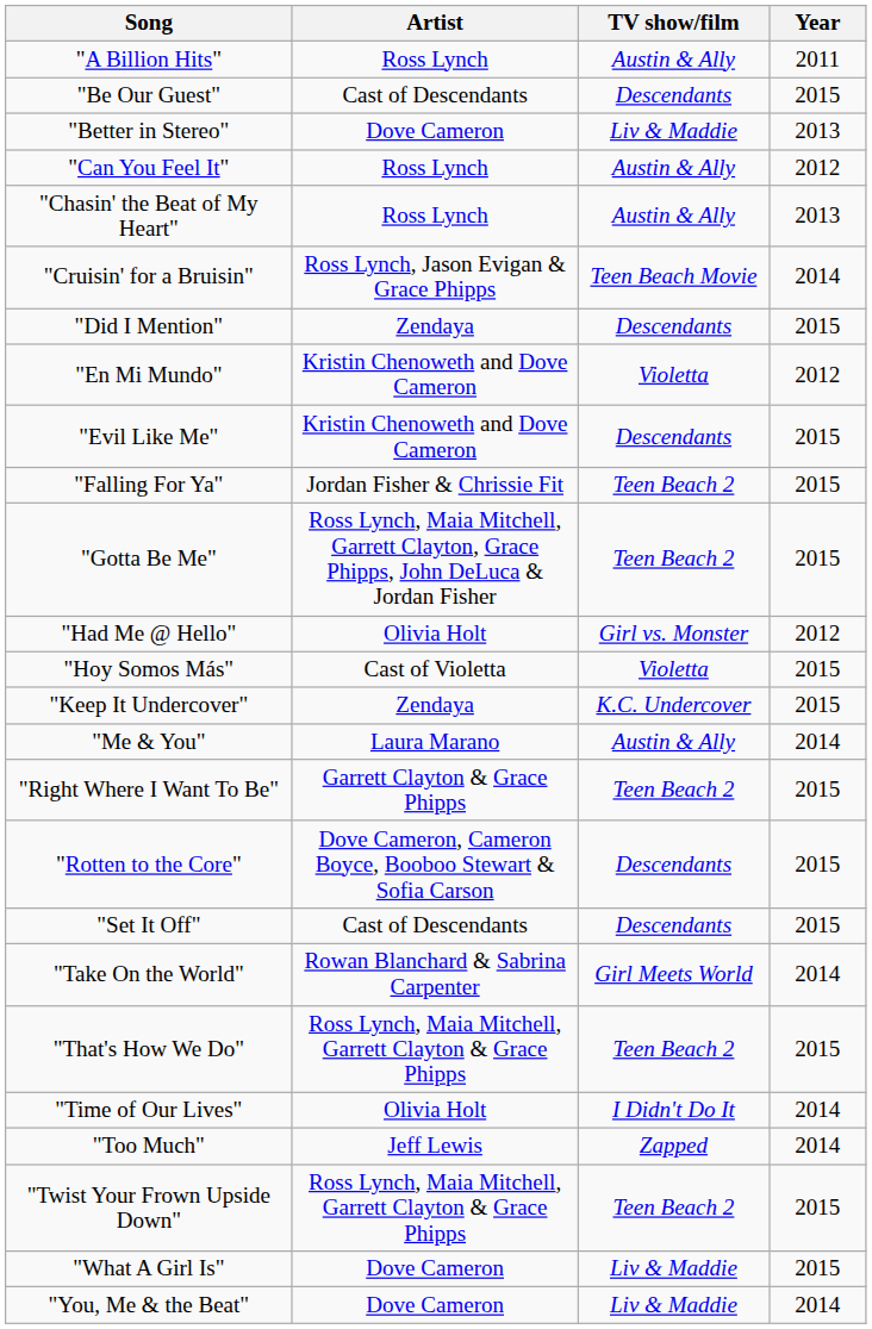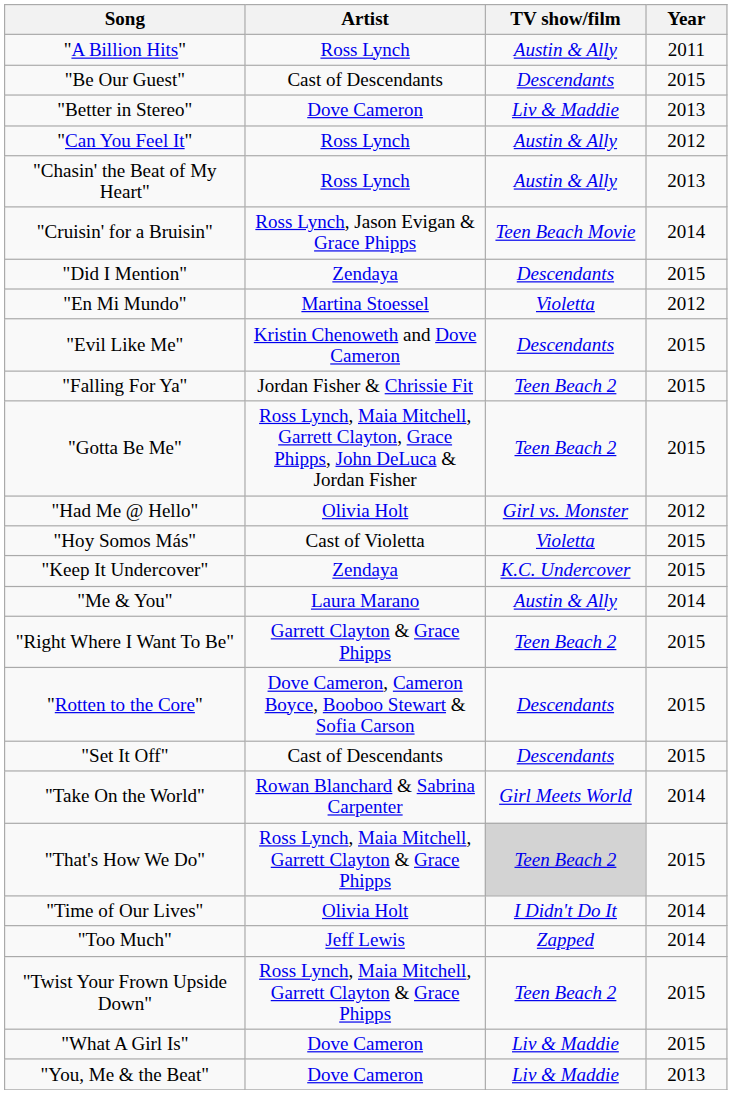"En Mi Mundo" | Artist: Kristin Chenoweth and Dove Cameron -> Martina Stoessel
"That's How We Do" | TV show/film: no background -> lightgrey background
"You, Me & the Beat" | Year: 2014 -> 2013
